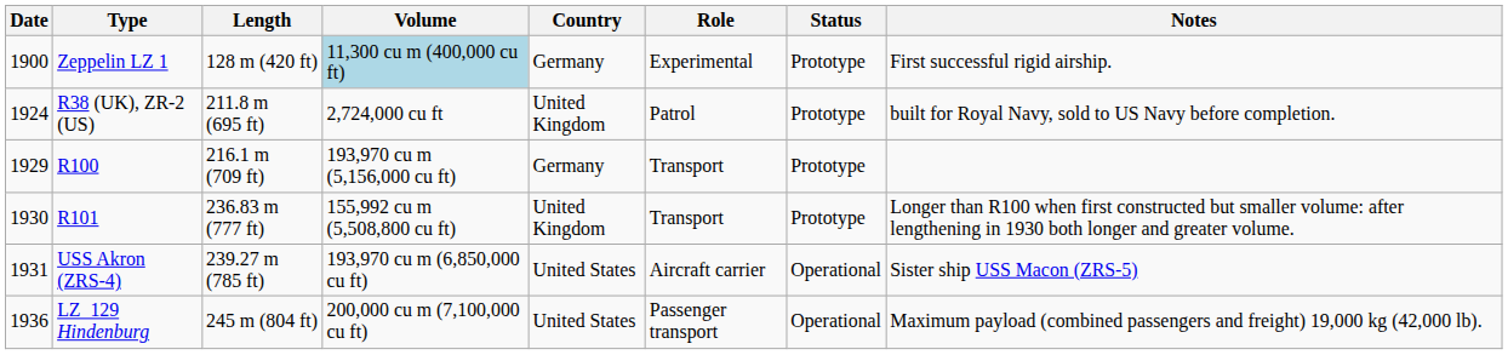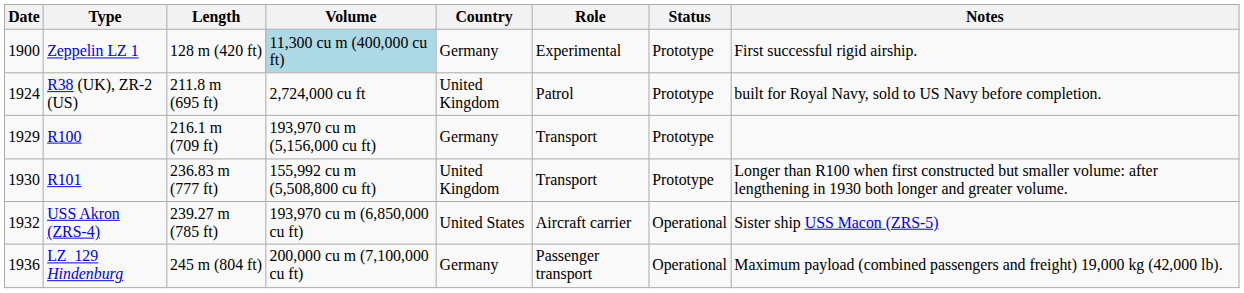USS Akron (ZRS-4) | Date: 1931 -> 1932
LZ 129 Hindenburg | Country: United States -> Germany
